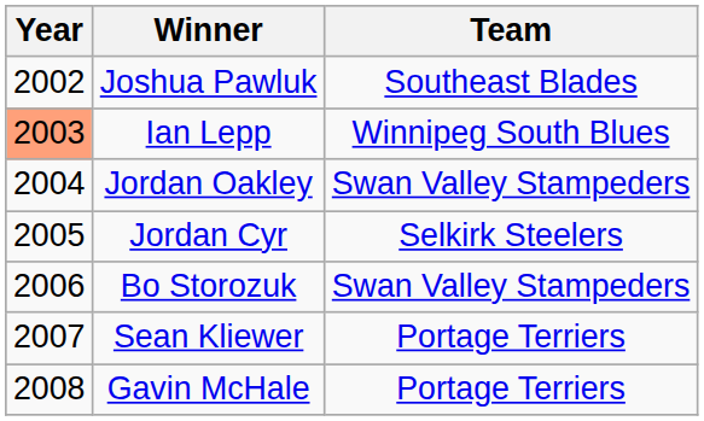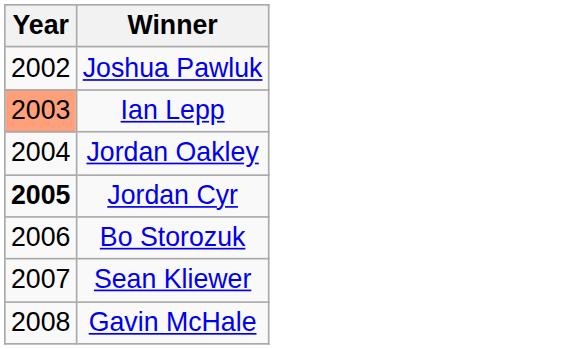- column: Team | Southeast Blades | Winnipeg South Blues | Swan Valley Stampeders | Selkirk Steelers | Swan Valley Stampeders | Portage Terriers | Portage Terriers
Jordan Cyr | Year: normal -> bold
